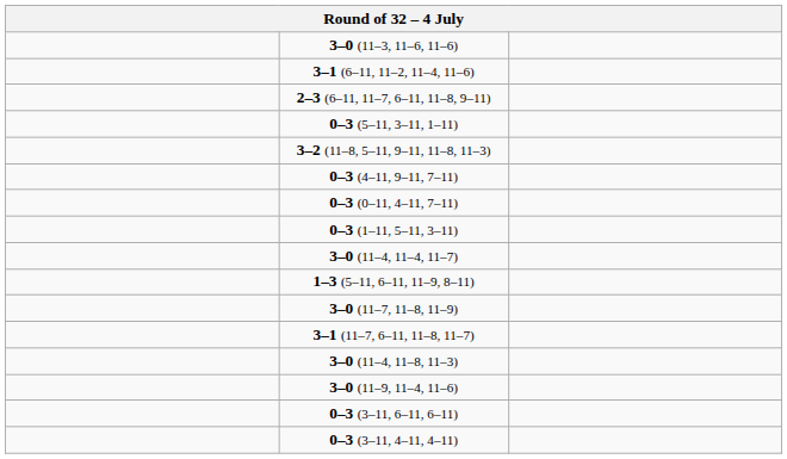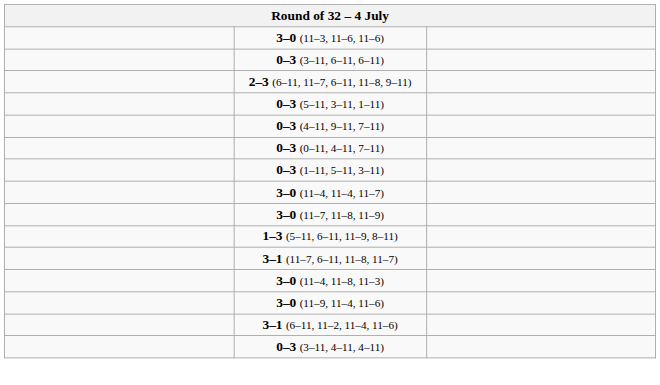rows swapped: 0–3 (3–11, 6–11, 6–11) <-> 3–1 (6–11, 11–2, 11–4, 11–6)
- row: 3–2 (11–8, 5–11, 9–11, 11–8, 11–3)
rows swapped: 3–0 (11–7, 11–8, 11–9) <-> 1–3 (5–11, 6–11, 11–9, 8–11)
